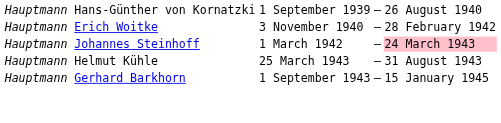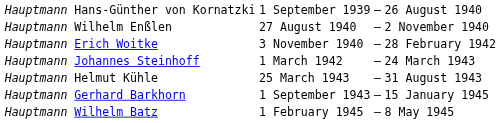+ row: Hauptmann Wilhelm Enßlen | 27 August 1940 | – | 2 November 1940
Hauptmann Johannes Steinhoff | column 4: pink background -> no background
+ row: Hauptmann Wilhelm Batz | 1 February 1945 | – | 8 May 1945
